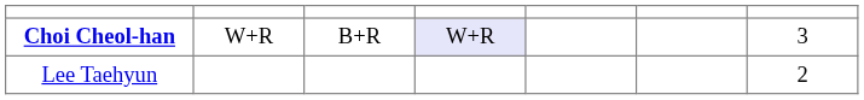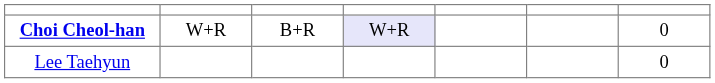Choi Cheol-han | column 7: 3 -> 0
Lee Taehyun | column 7: 2 -> 0
